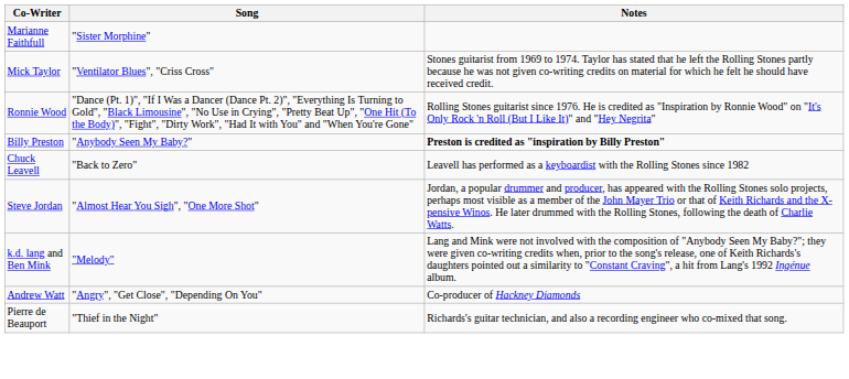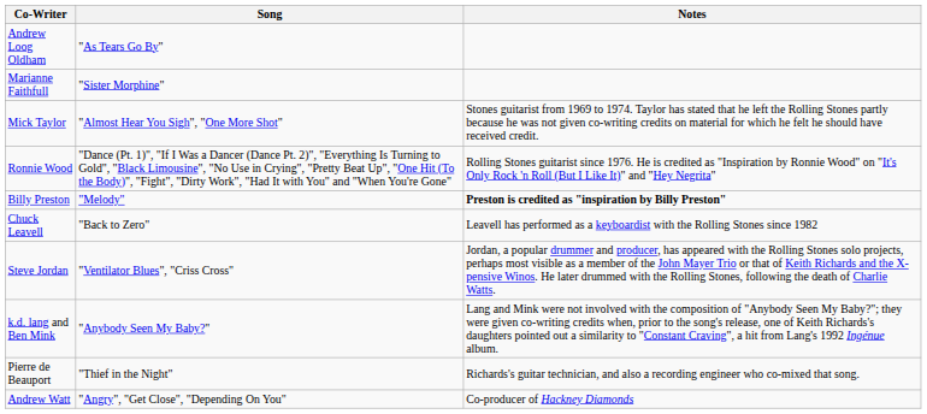+ row: Andrew Loog Oldham | "As Tears Go By"
Mick Taylor | Song: "Ventilator Blues", "Criss Cross" -> "Almost Hear You Sigh", "One More Shot"
Billy Preston | Song: "Anybody Seen My Baby?" -> "Melody"
Steve Jordan | Song: "Almost Hear You Sigh", "One More Shot" -> "Ventilator Blues", "Criss Cross"
k.d. lang and Ben Mink | Song: "Melody" -> "Anybody Seen My Baby?"
rows swapped: Pierre de Beauport <-> Andrew Watt
